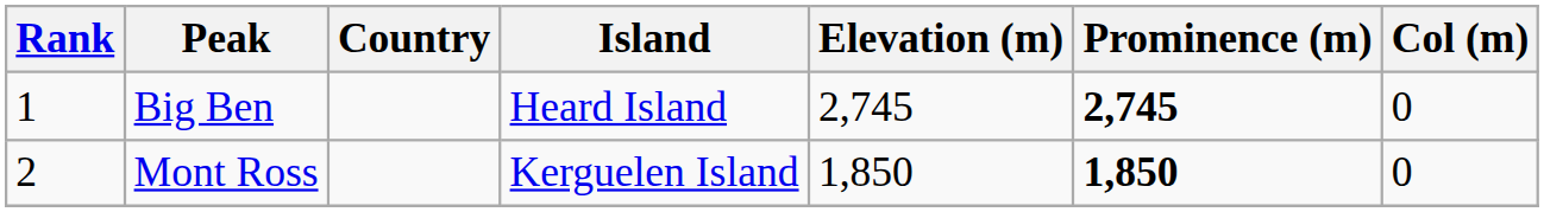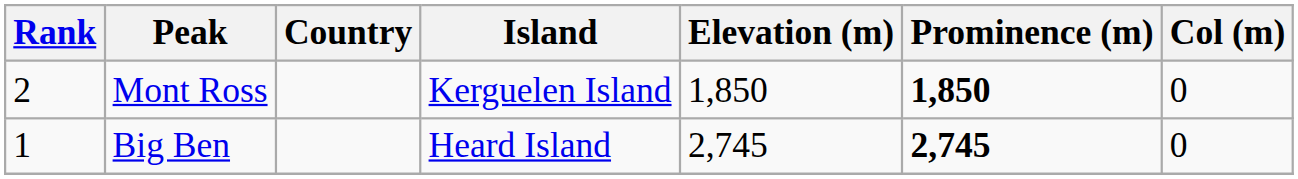rows swapped: Big Ben <-> Mont Ross
